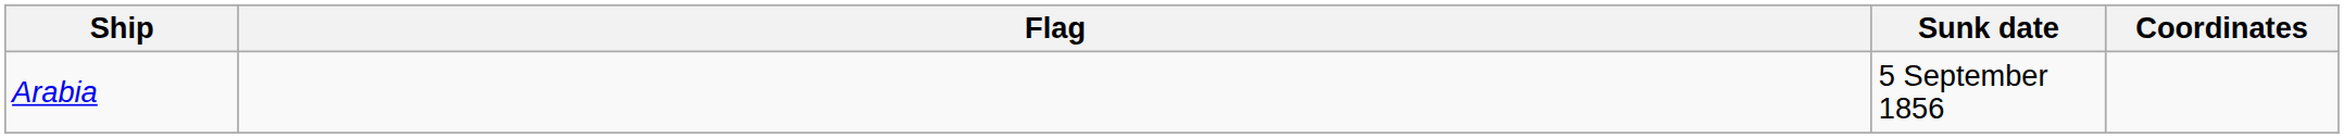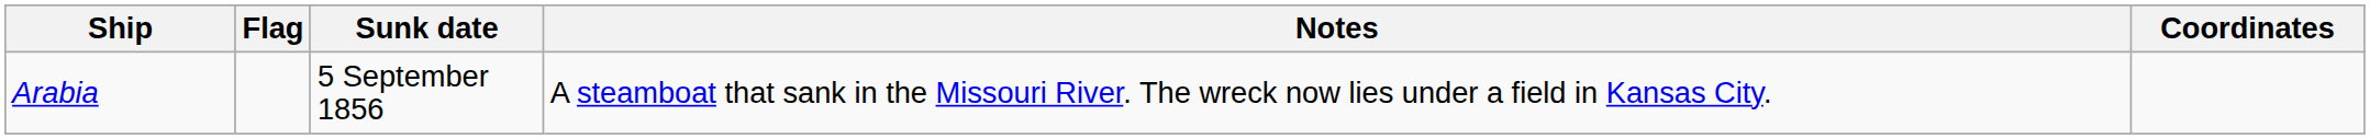+ column: Notes | A steamboat that sank in the Missouri River. The wreck now lies under a field in Kansas City.
